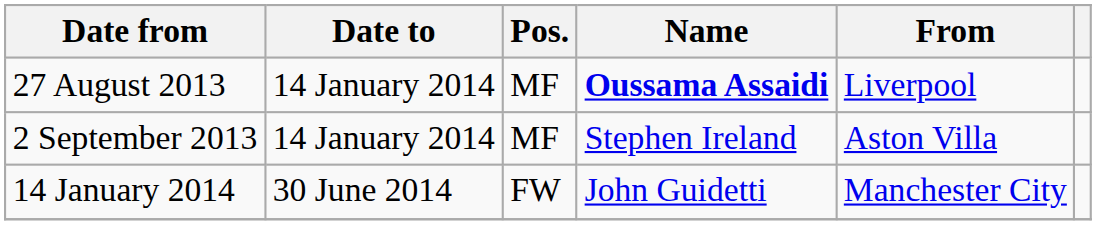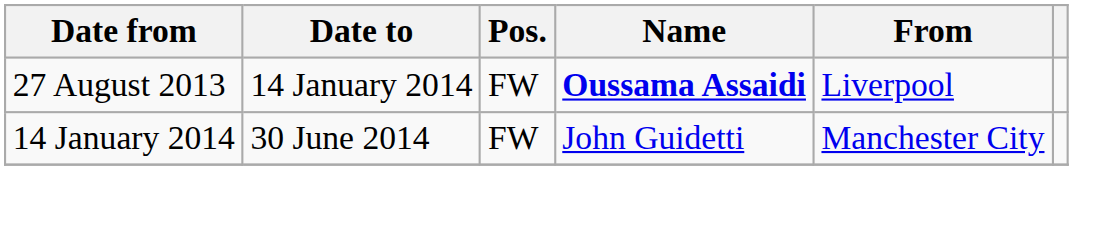27 August 2013 | Pos.: MF -> FW
- row: 2 September 2013 | 14 January 2014 | MF | Stephen Ireland | Aston Villa
